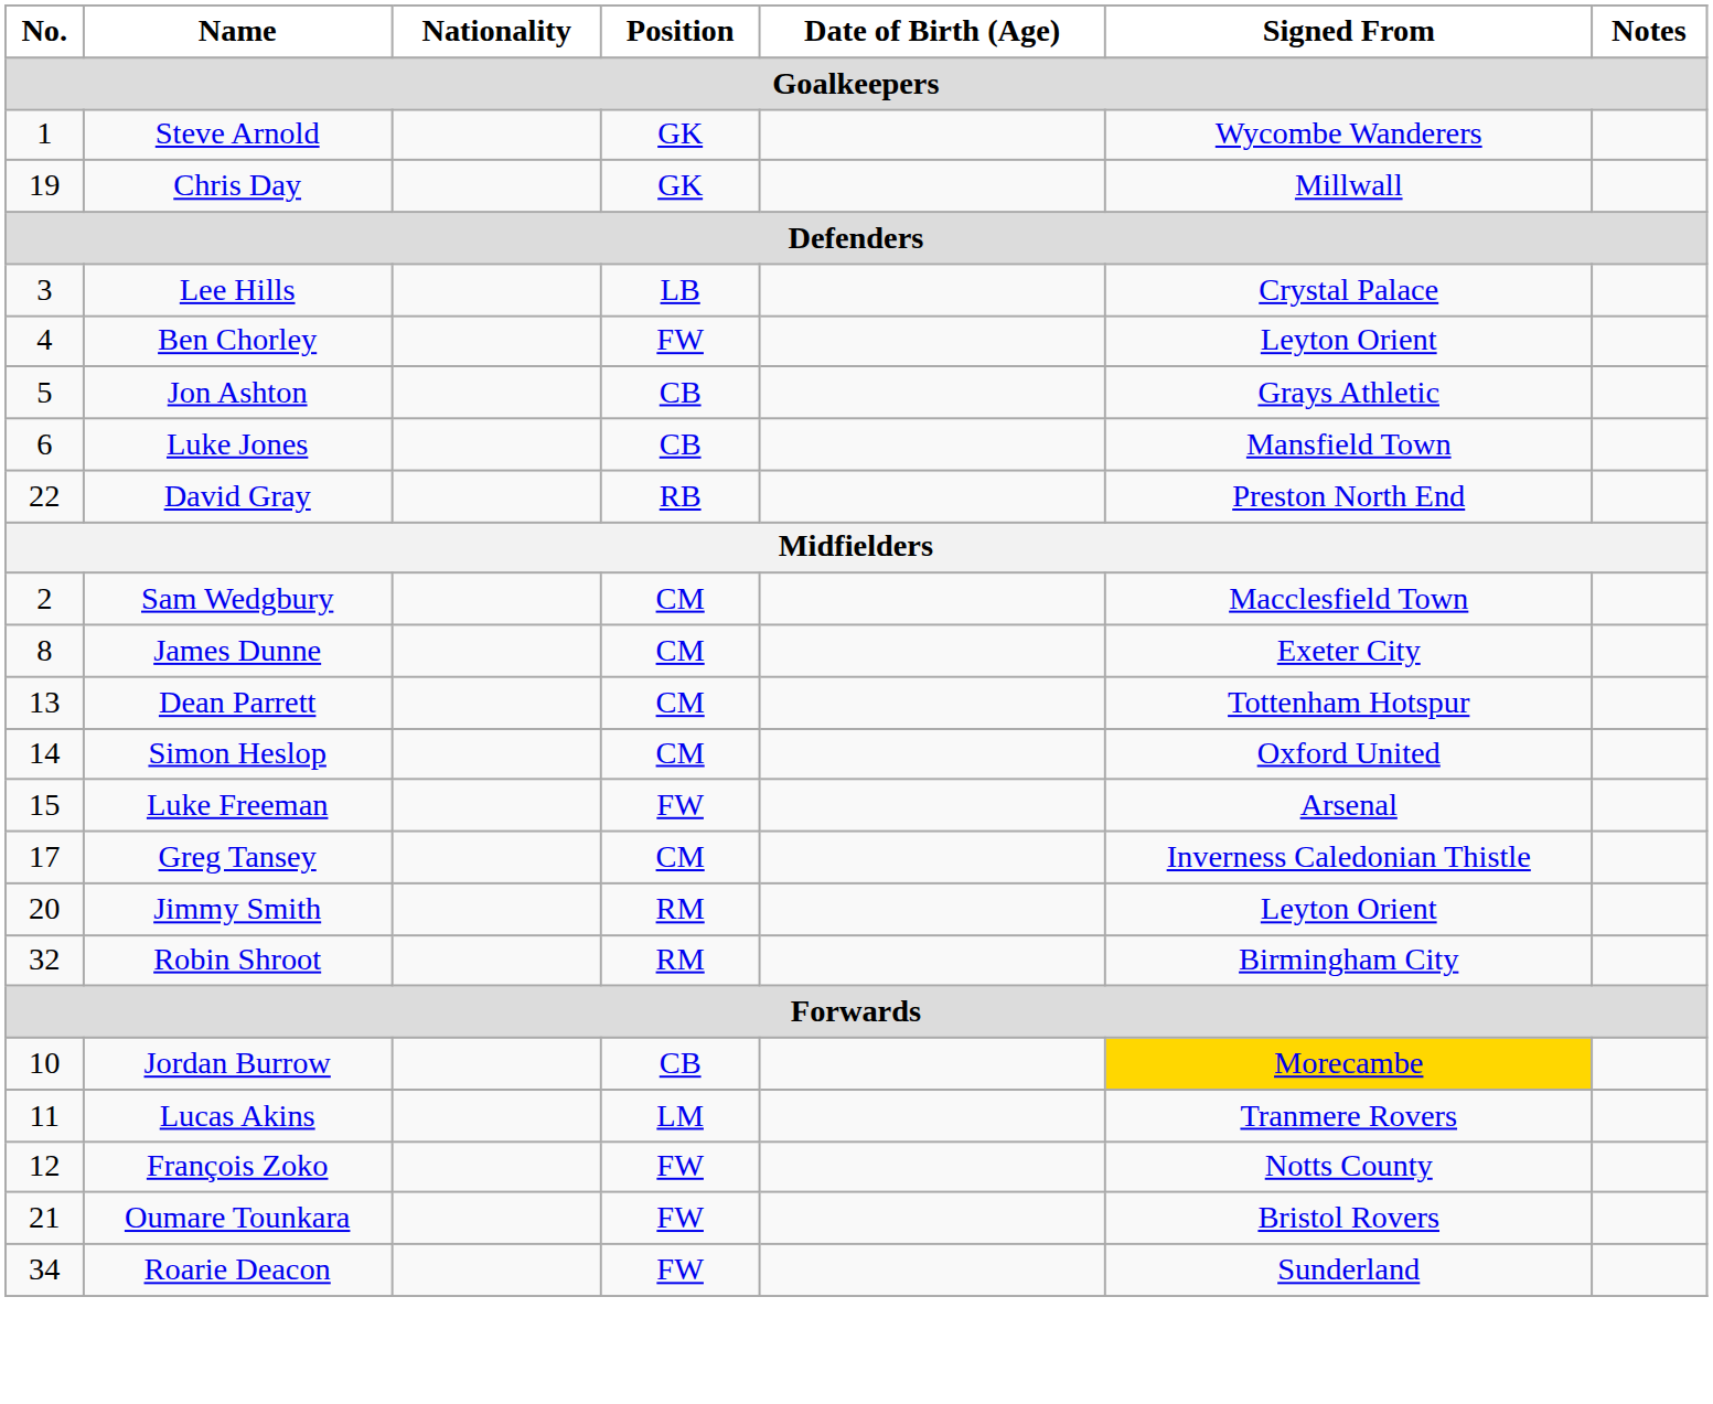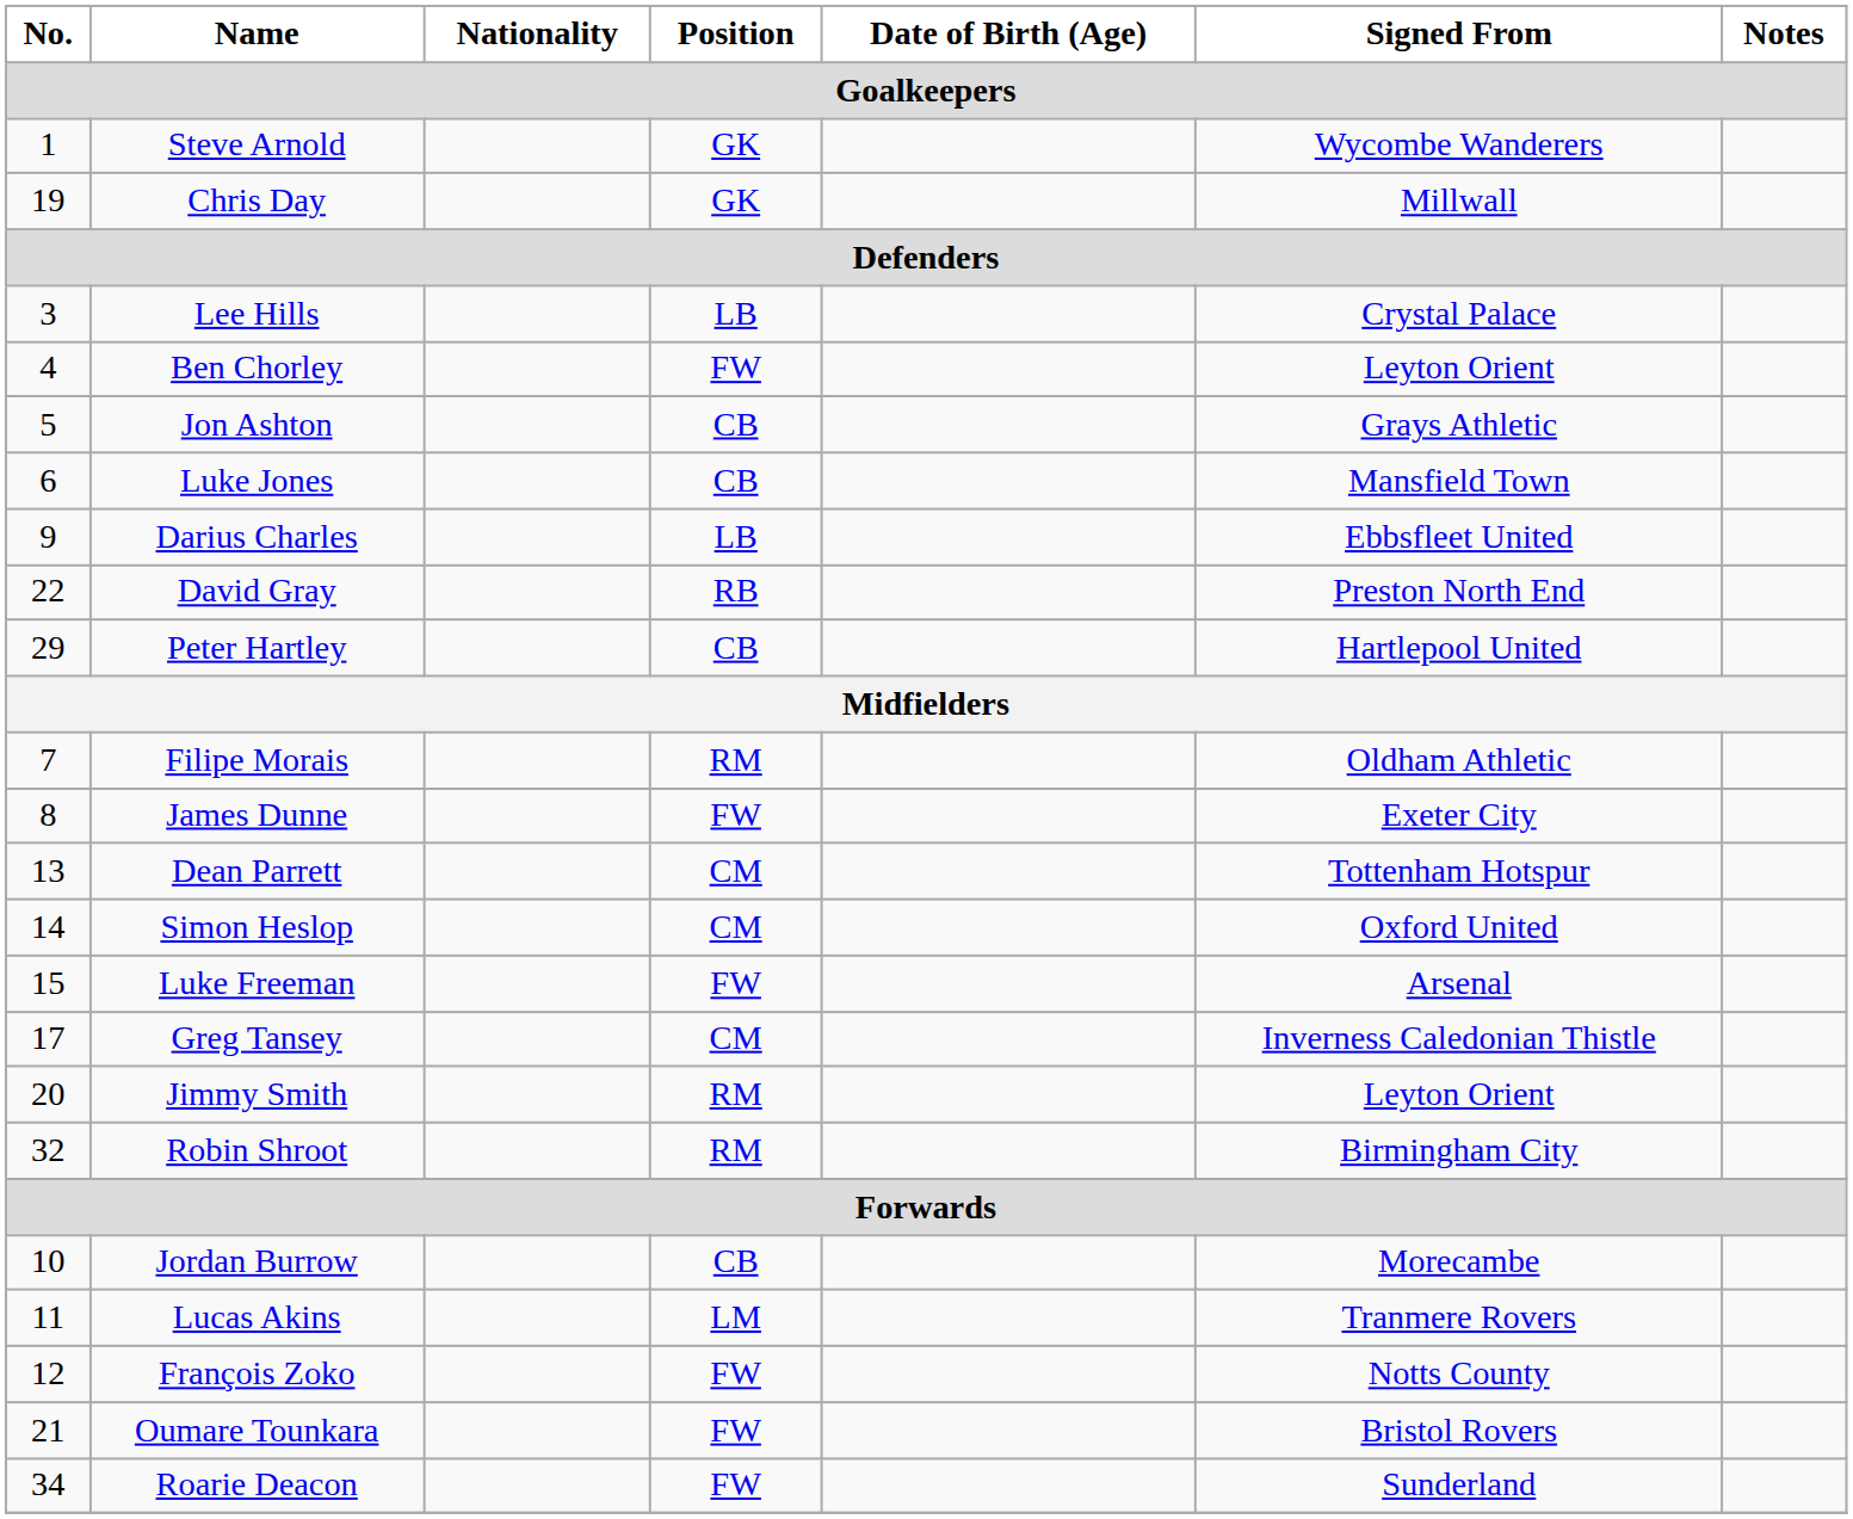+ row: 9 | Darius Charles | LB | Ebbsfleet United
+ row: 29 | Peter Hartley | CB | Hartlepool United
- row: 2 | Sam Wedgbury | CM | Macclesfield Town
+ row: 7 | Filipe Morais | RM | Oldham Athletic
James Dunne | Position: CM -> FW
Jordan Burrow | Signed From: gold background -> no background
